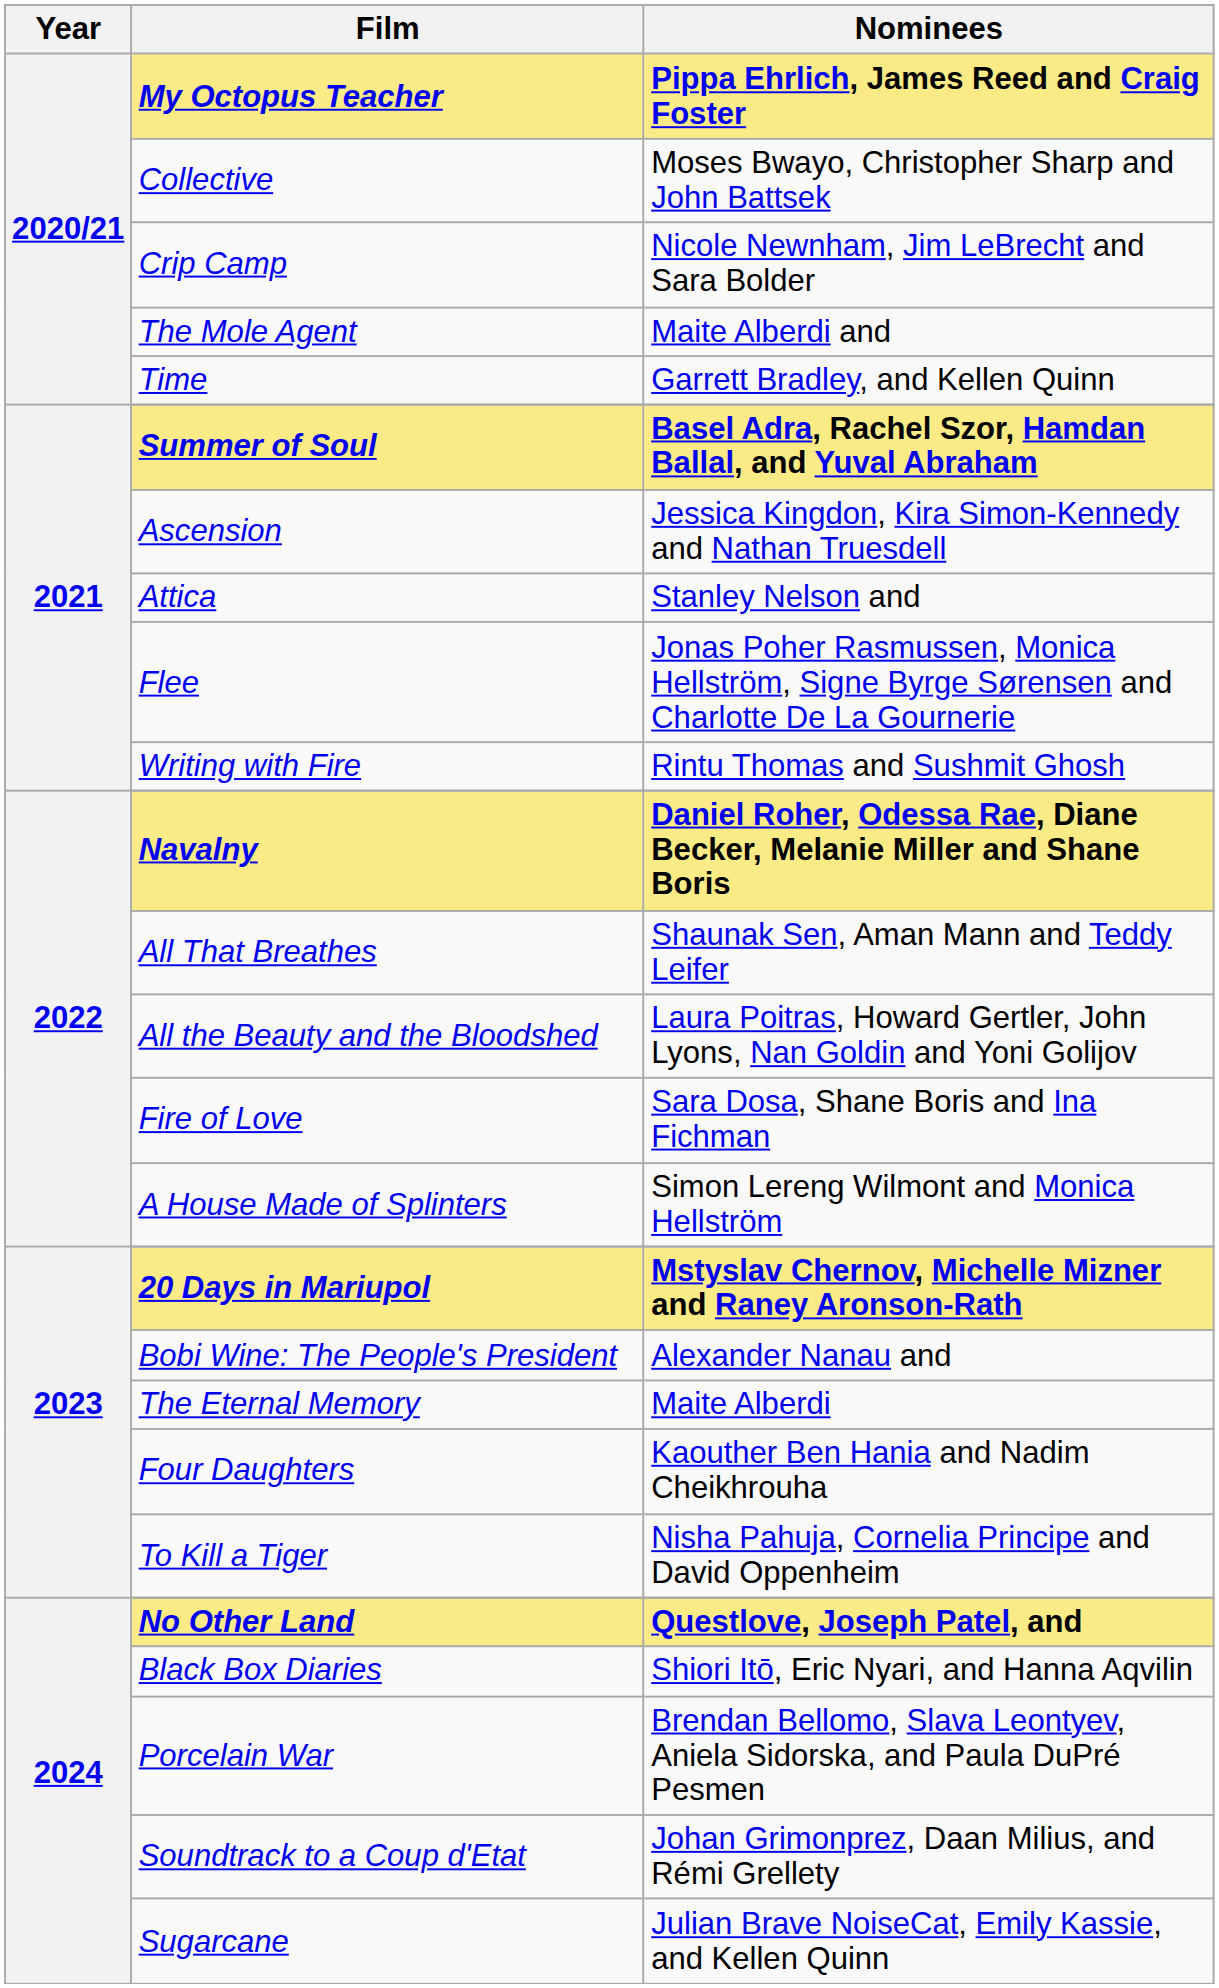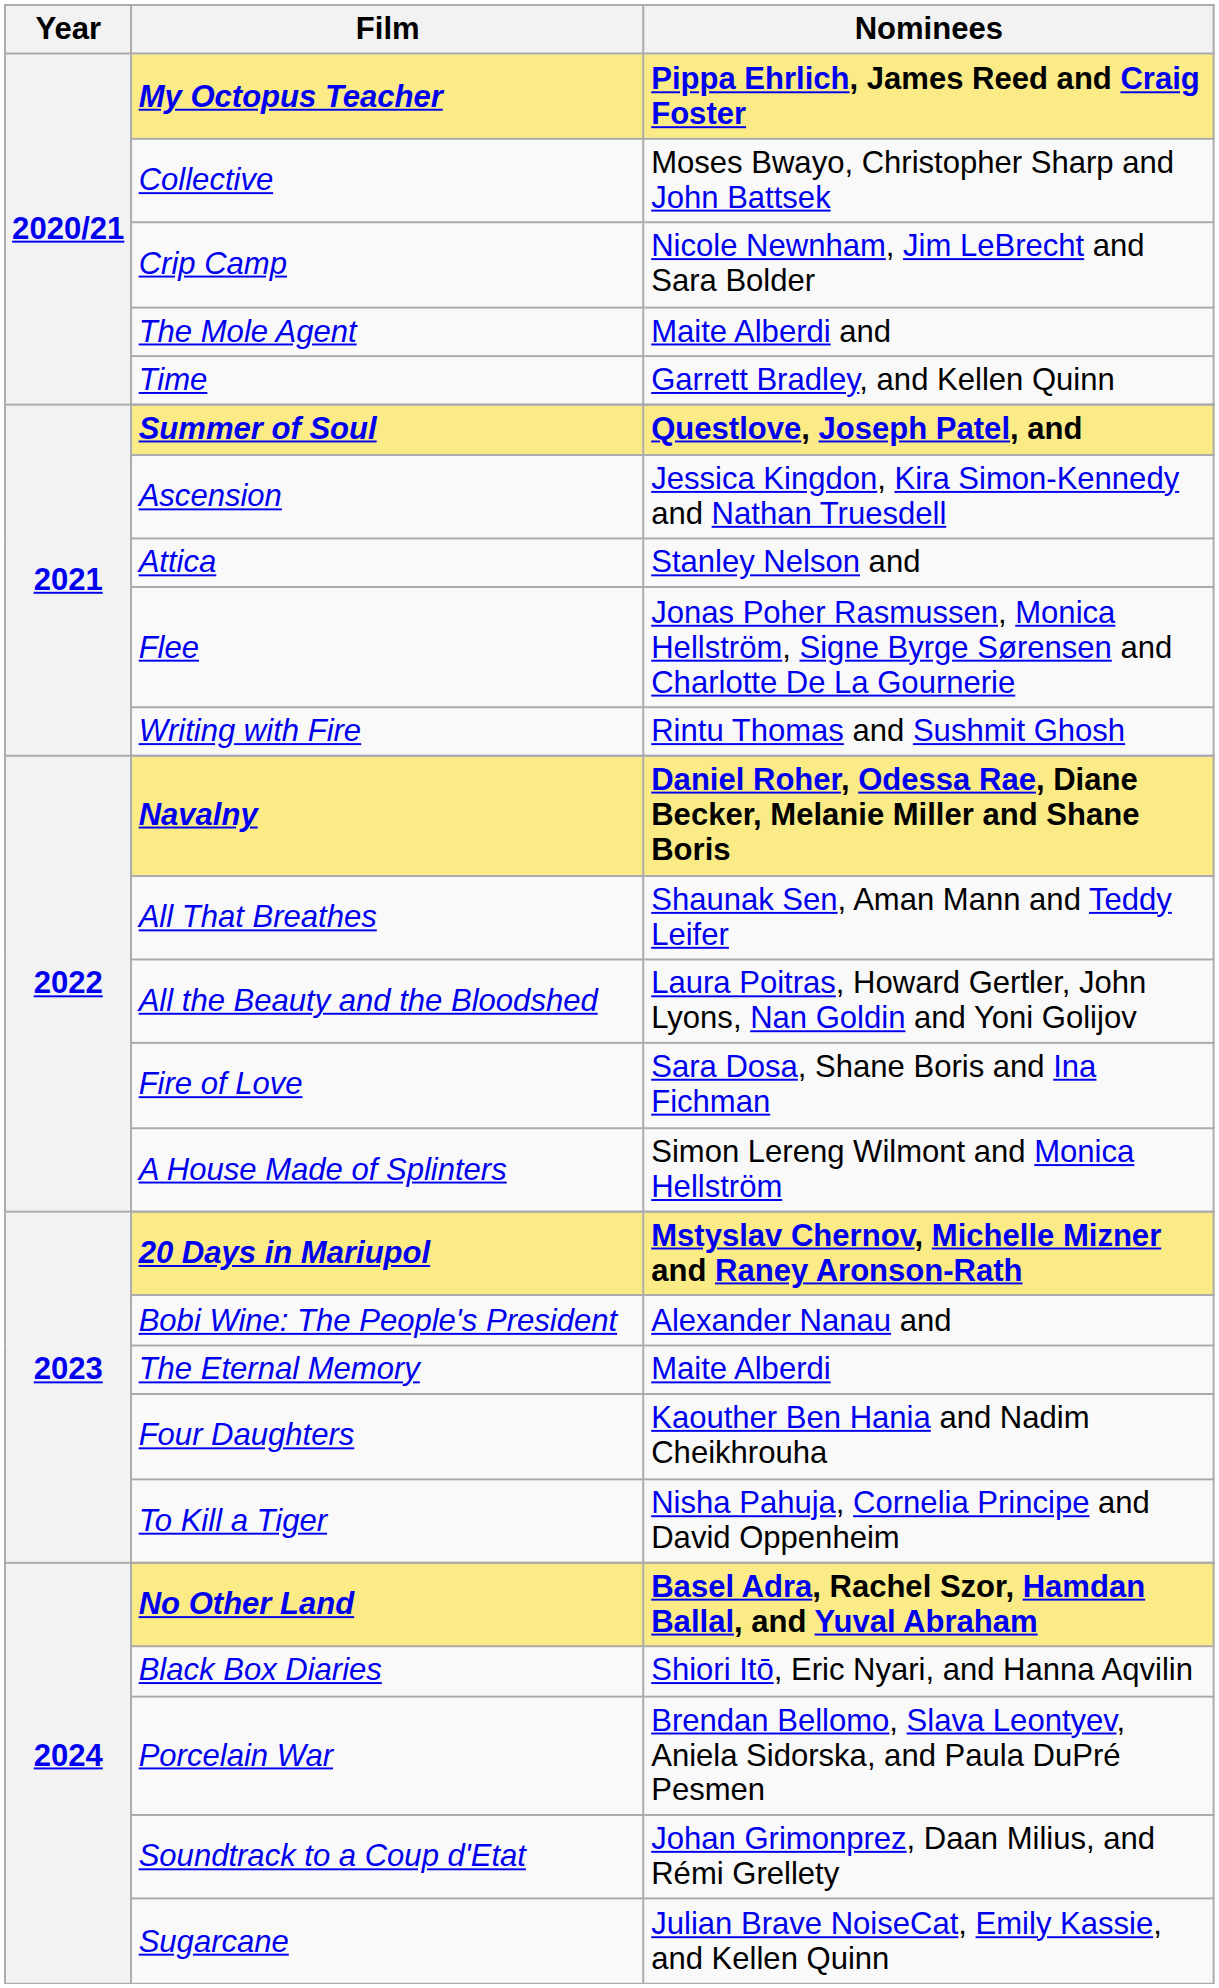Summer of Soul | Nominees: Basel Adra, Rachel Szor, Hamdan Ballal, and Yuval Abraham -> Questlove, Joseph Patel, and
No Other Land | Nominees: Questlove, Joseph Patel, and -> Basel Adra, Rachel Szor, Hamdan Ballal, and Yuval Abraham
